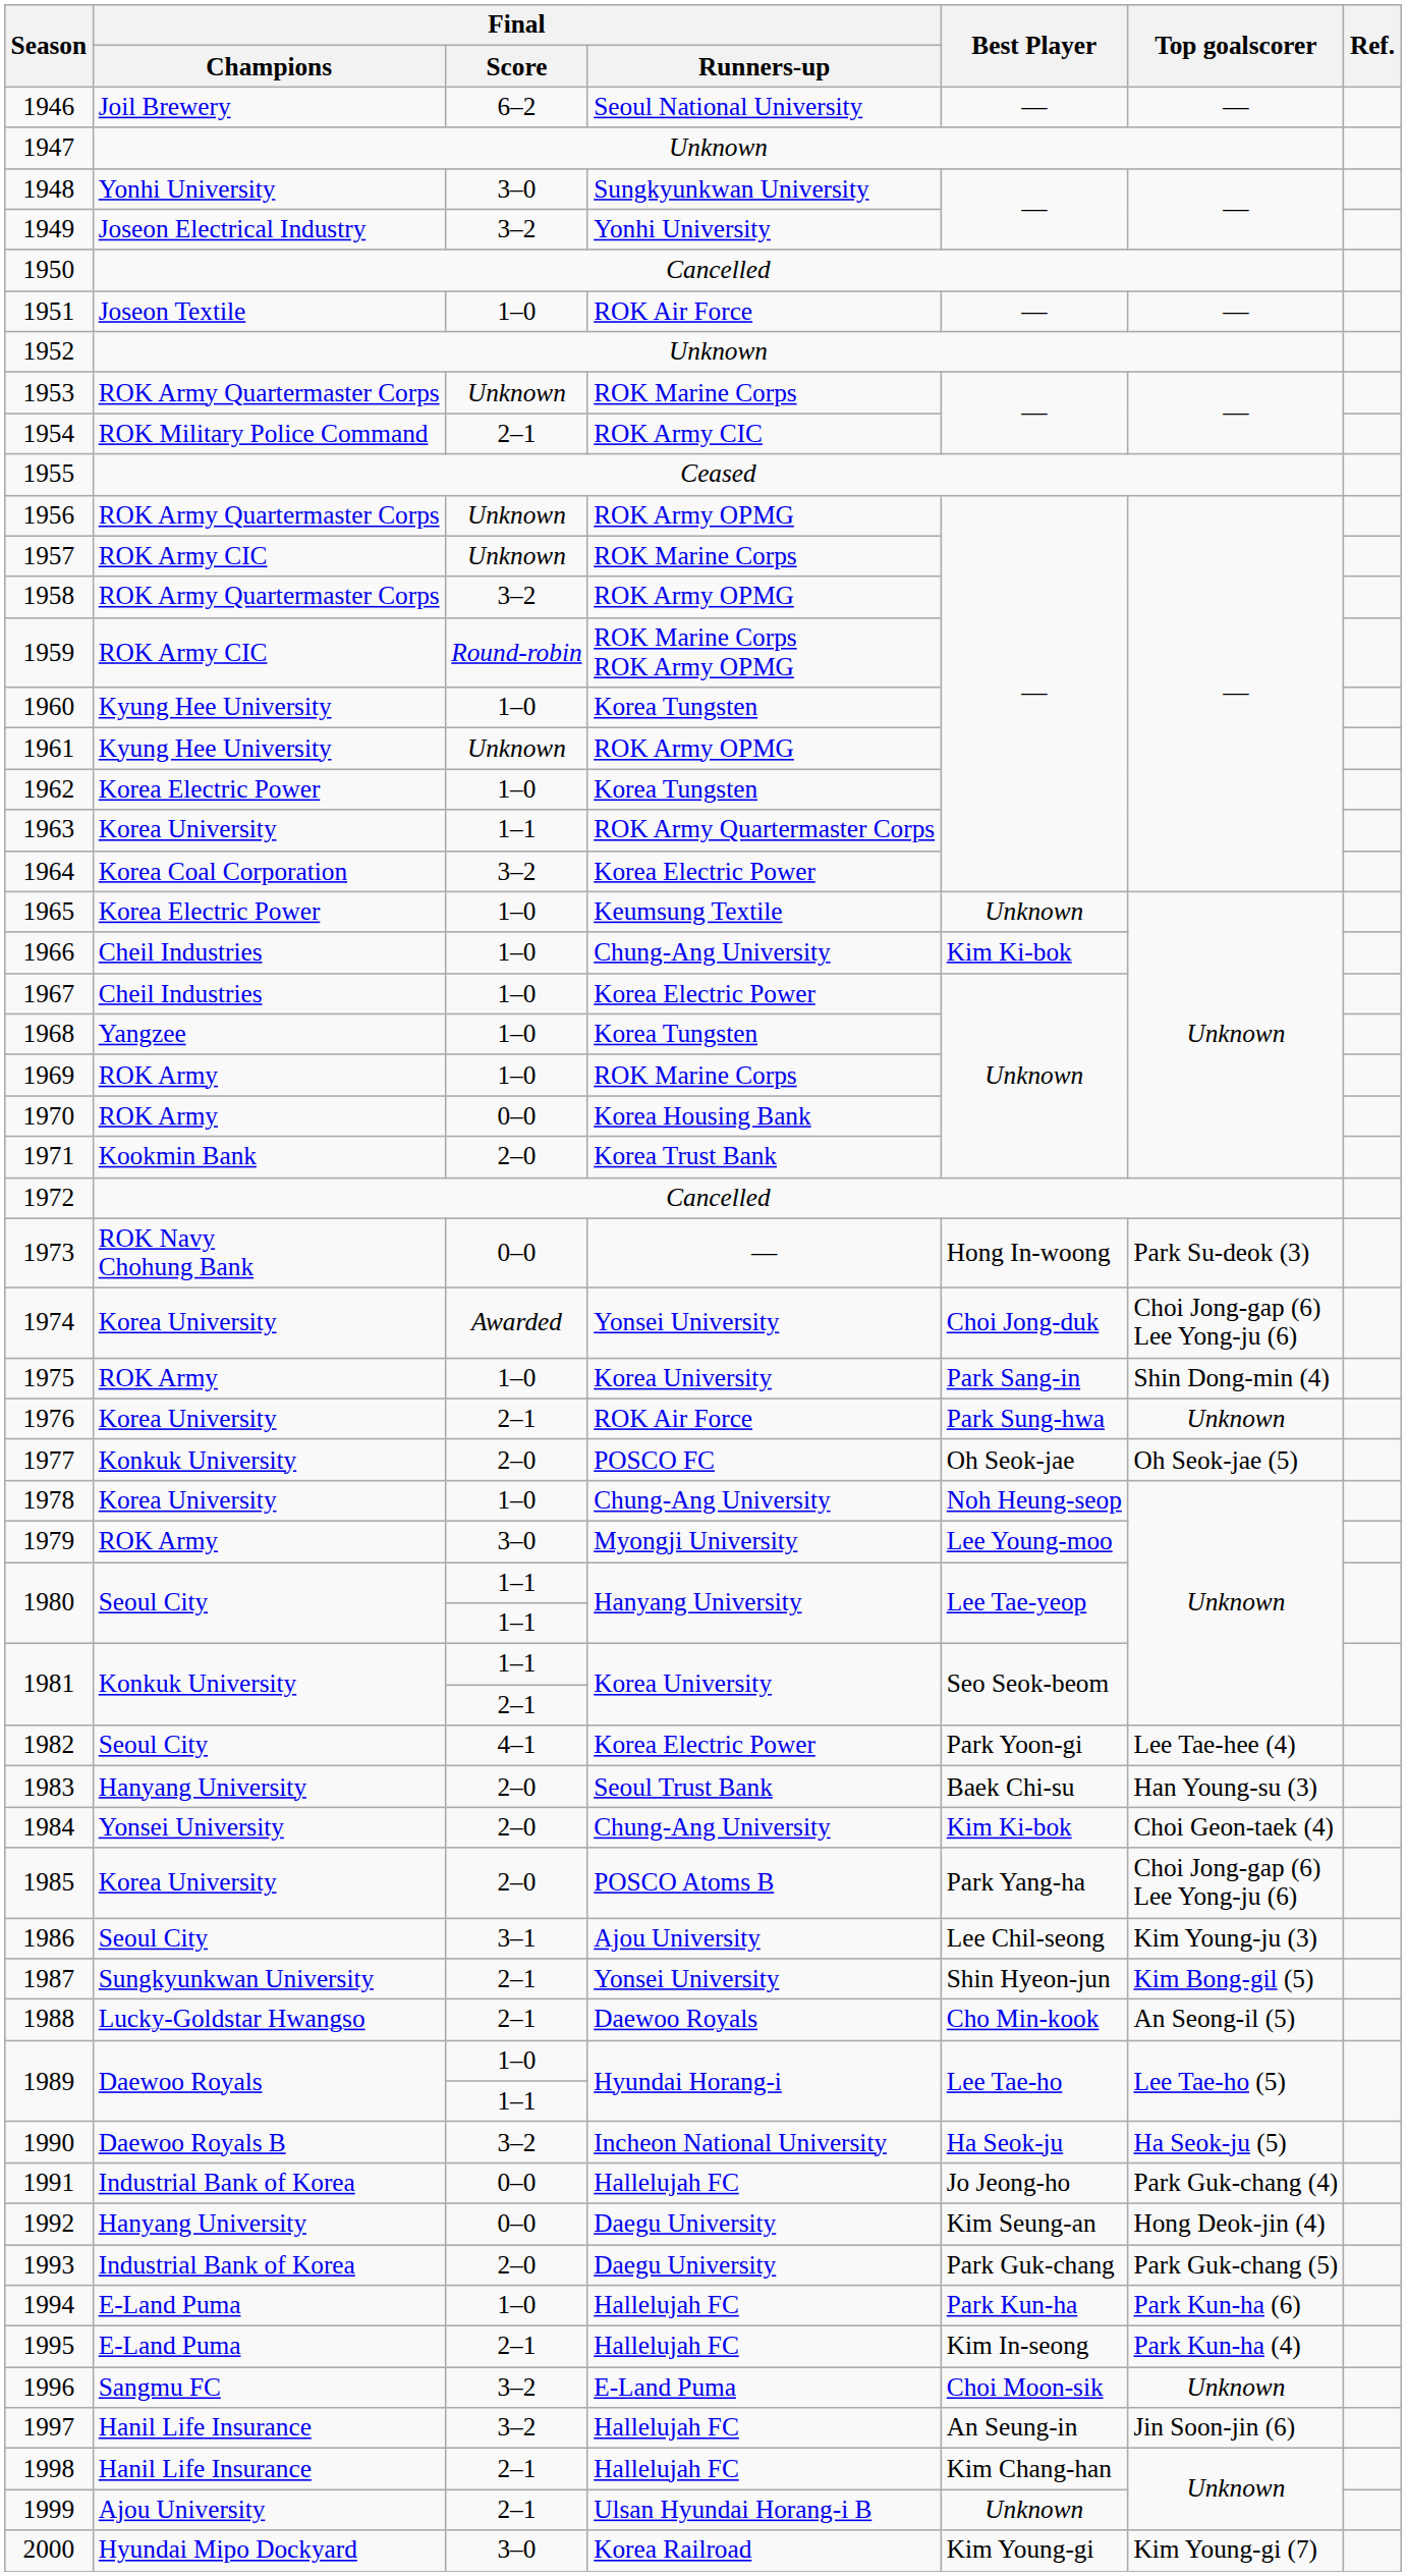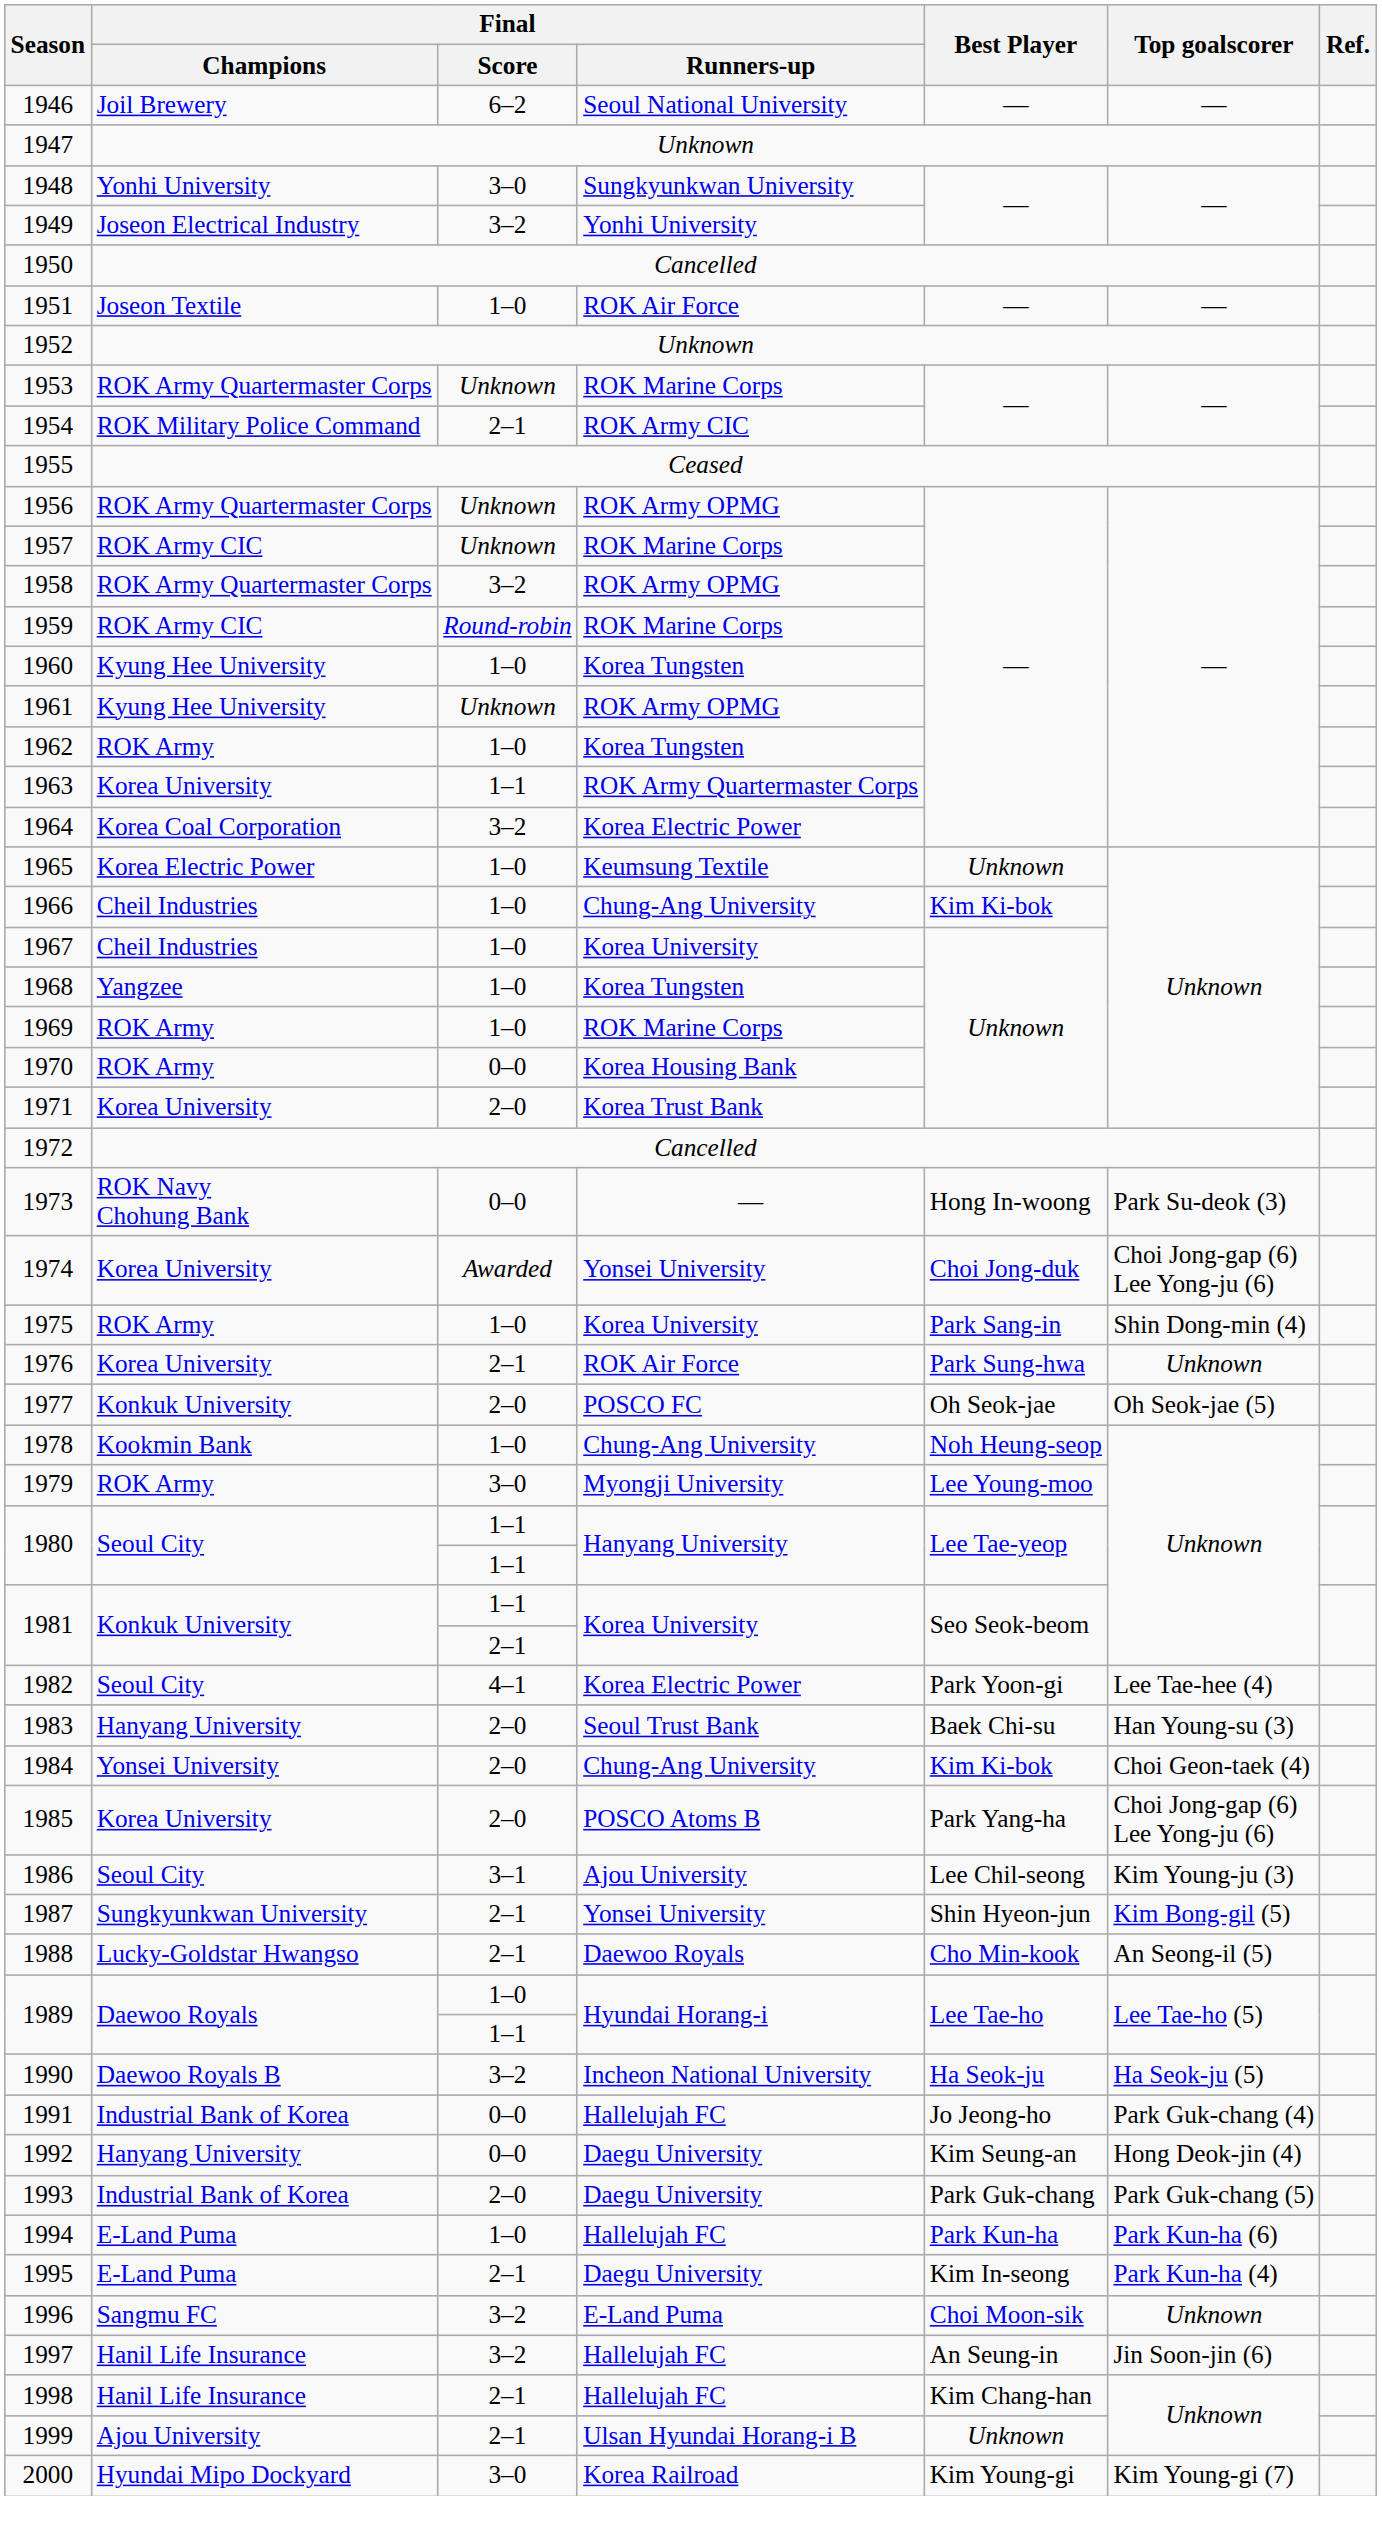1959 | Final / Runners-up: ROK Marine Corps ROK Army OPMG -> ROK Marine Corps
1962 | Final / Champions: Korea Electric Power -> ROK Army
1967 | Final / Runners-up: Korea Electric Power -> Korea University
1971 | Final / Champions: Kookmin Bank -> Korea University
1978 | Final / Champions: Korea University -> Kookmin Bank
1995 | Final / Runners-up: Hallelujah FC -> Daegu University
